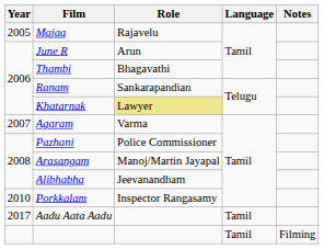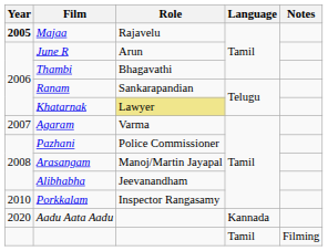Majaa | Year: normal -> bold
Aadu Aata Aadu | Year: 2017 -> 2020
Aadu Aata Aadu | Language: Tamil -> Kannada
